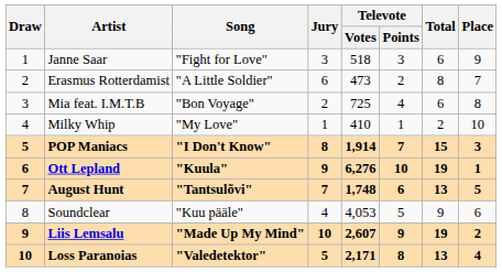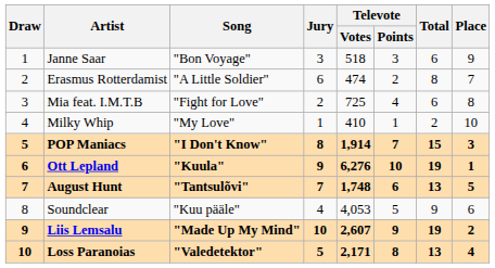Janne Saar | Song: "Fight for Love" -> "Bon Voyage"
Erasmus Rotterdamist | Televote / Votes: 473 -> 474
Mia feat. I.M.T.B | Song: "Bon Voyage" -> "Fight for Love"
